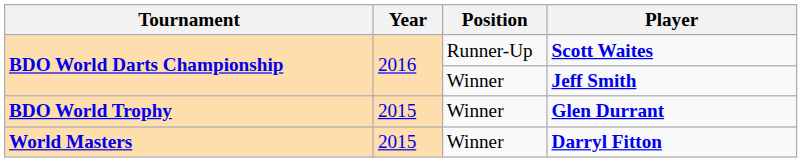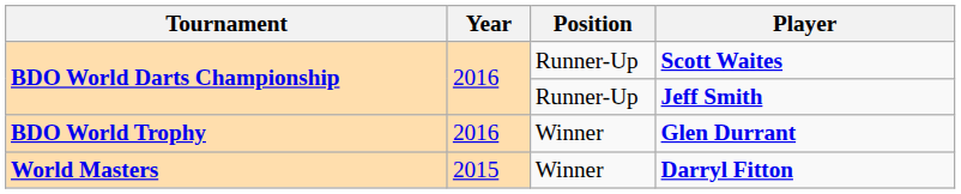Jeff Smith | Position: Winner -> Runner-Up
Glen Durrant | Year: 2015 -> 2016
